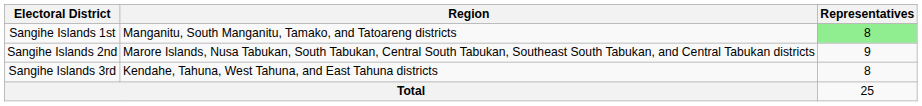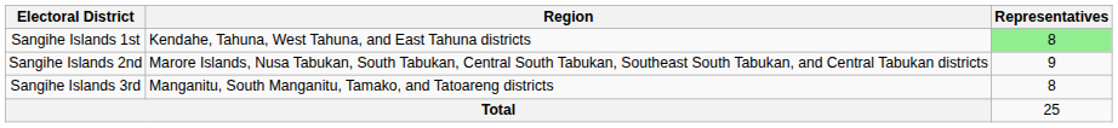Sangihe Islands 1st | Region: Manganitu, South Manganitu, Tamako, and Tatoareng districts -> Kendahe, Tahuna, West Tahuna, and East Tahuna districts
Sangihe Islands 3rd | Region: Kendahe, Tahuna, West Tahuna, and East Tahuna districts -> Manganitu, South Manganitu, Tamako, and Tatoareng districts
